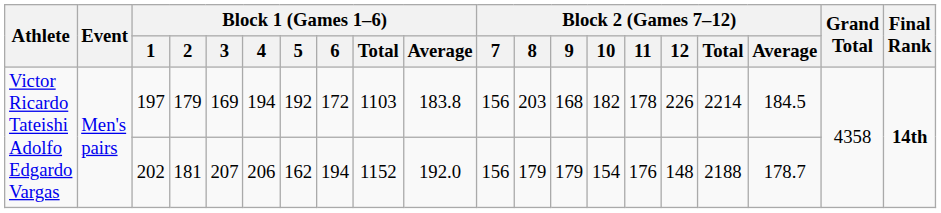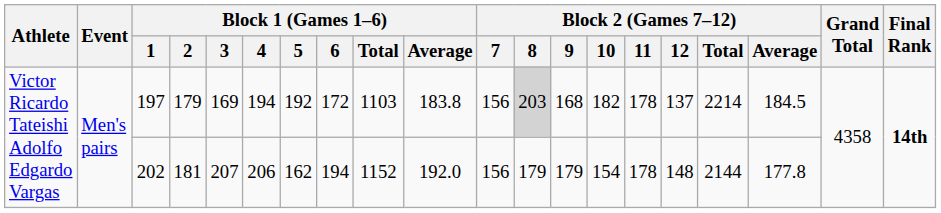197 | Block 2 (Games 7–12) / 8: no background -> lightgrey background
197 | Block 2 (Games 7–12) / 12: 226 -> 137
202 | Block 2 (Games 7–12) / 11: 176 -> 178
202 | Block 2 (Games 7–12) / Total: 2188 -> 2144
202 | Block 2 (Games 7–12) / Average: 178.7 -> 177.8
